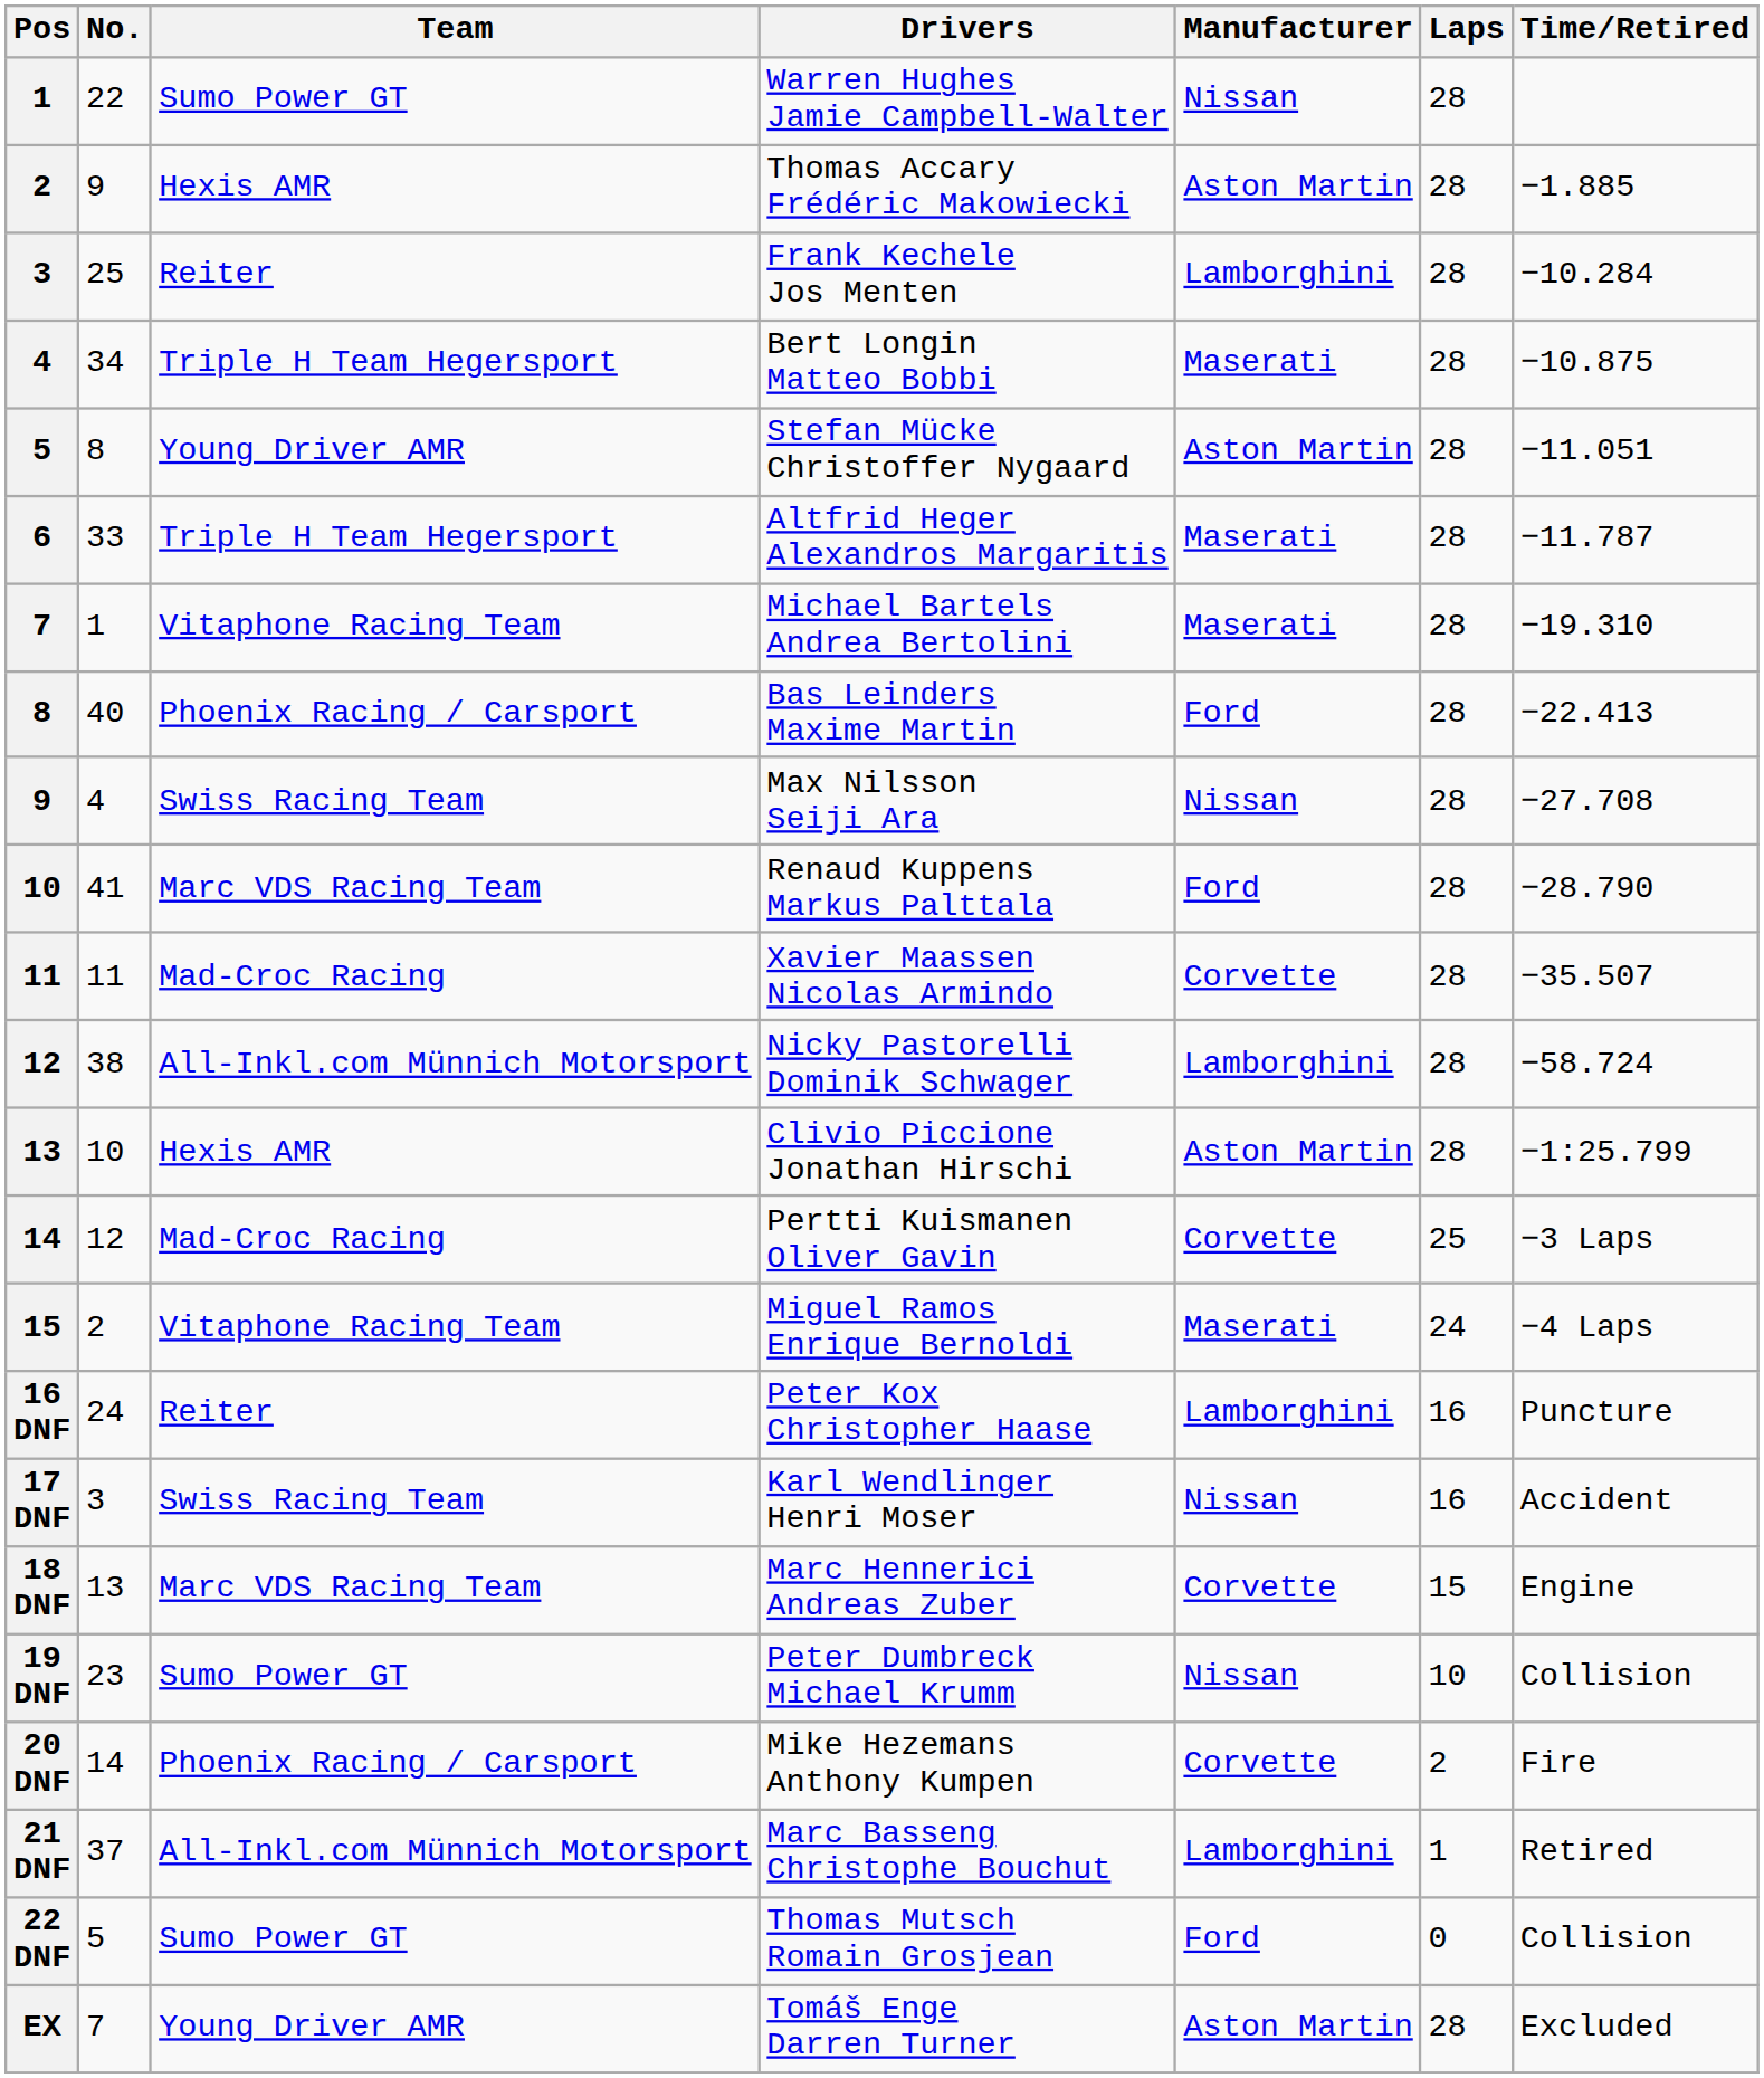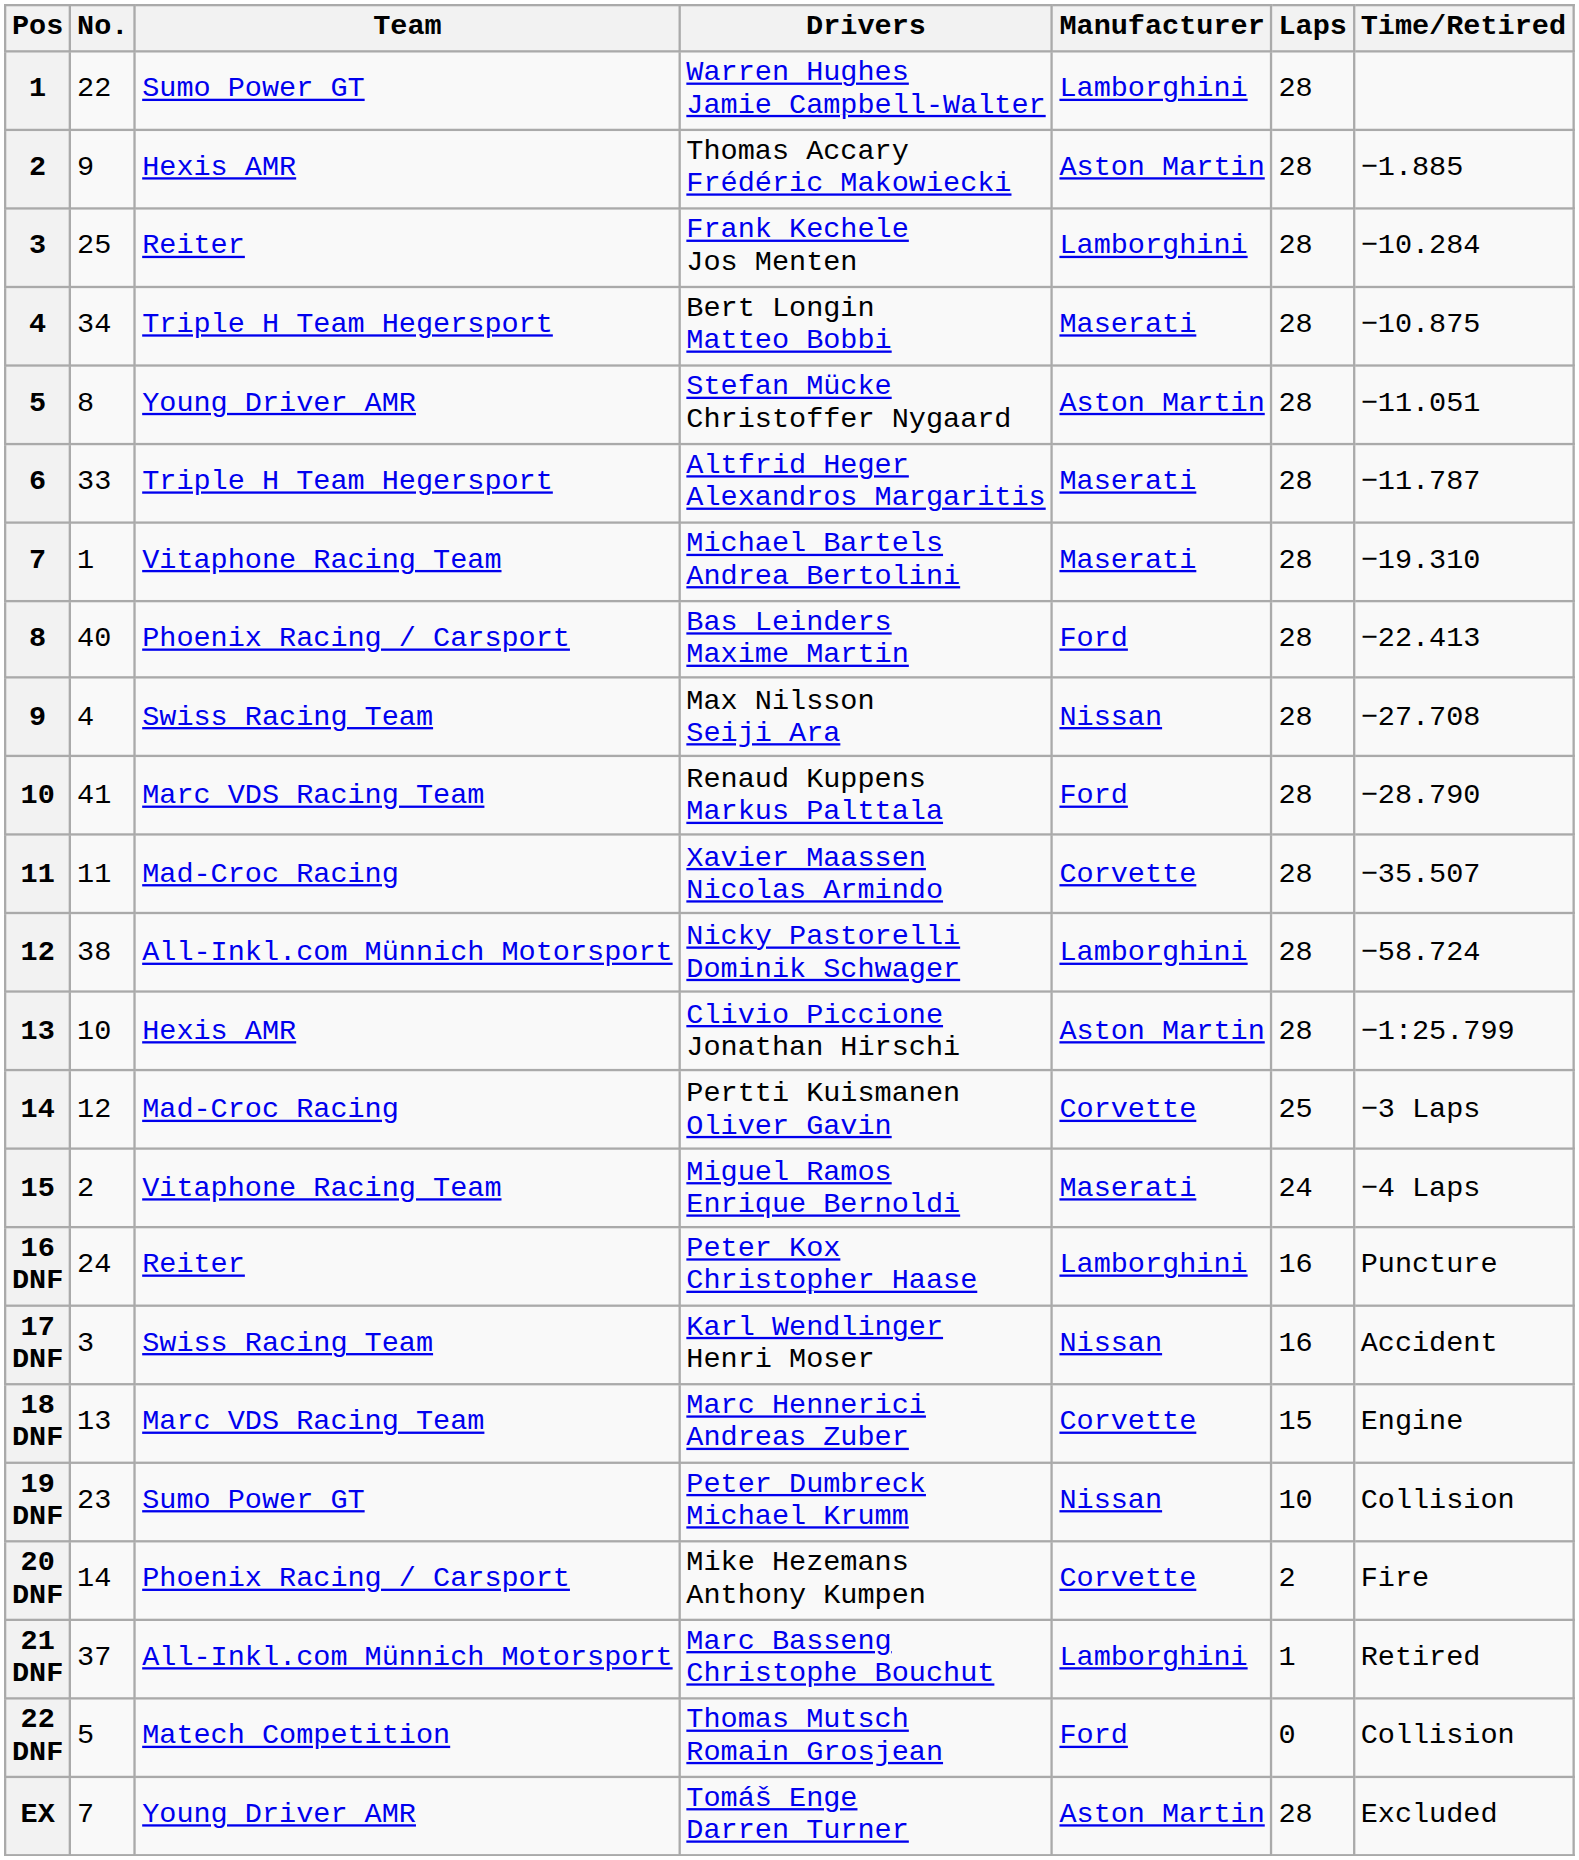Warren Hughes Jamie Campbell-Walter | Manufacturer: Nissan -> Lamborghini
Thomas Mutsch Romain Grosjean | Team: Sumo Power GT -> Matech Competition
